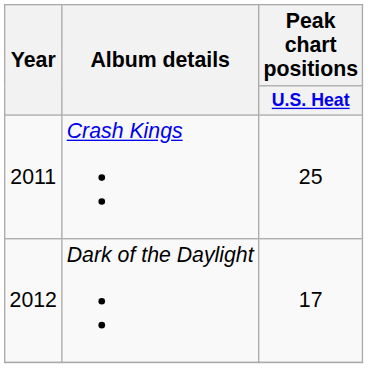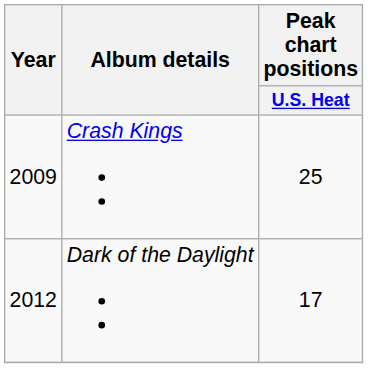Crash Kings | Year: 2011 -> 2009
